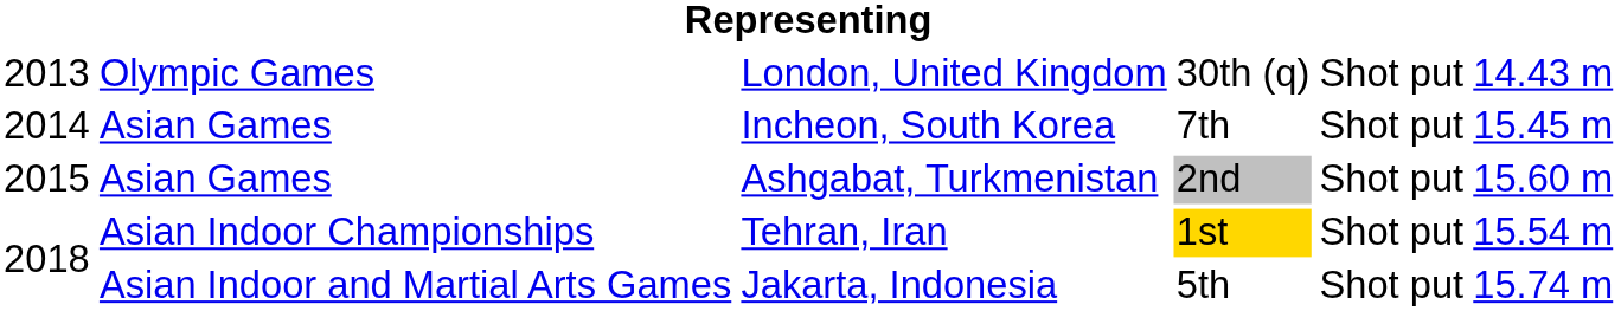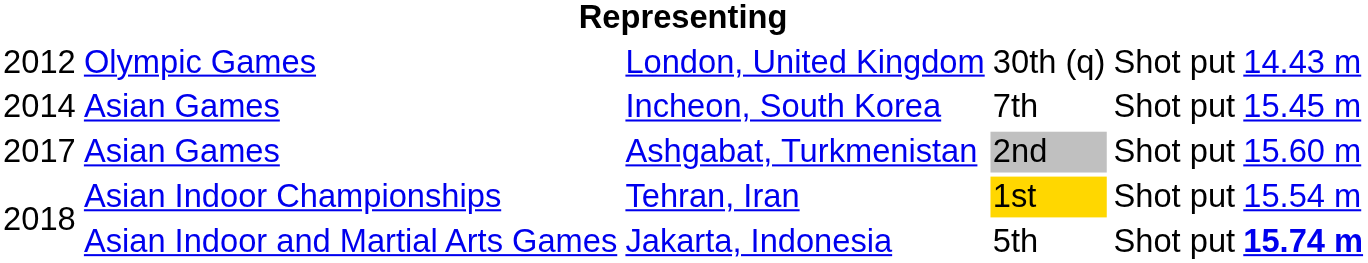London, United Kingdom | column 1: 2013 -> 2012
Ashgabat, Turkmenistan | column 1: 2015 -> 2017
Jakarta, Indonesia | column 6: normal -> bold
